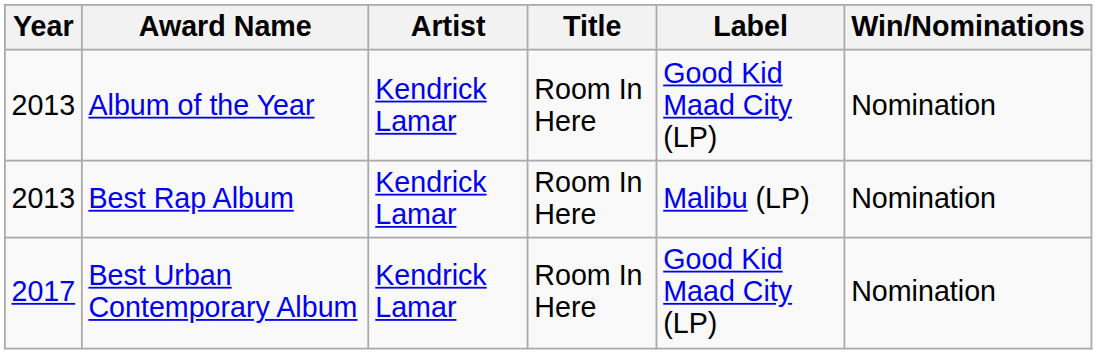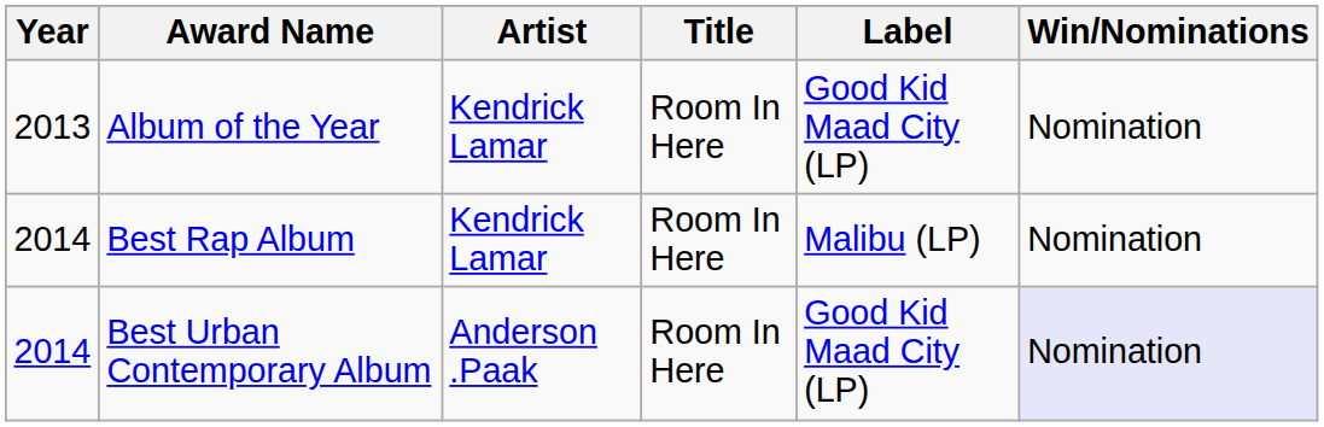Best Rap Album | Year: 2013 -> 2014
Best Urban Contemporary Album | Year: 2017 -> 2014
Best Urban Contemporary Album | Artist: Kendrick Lamar -> Anderson .Paak
Best Urban Contemporary Album | Win/Nominations: no background -> lavender background
